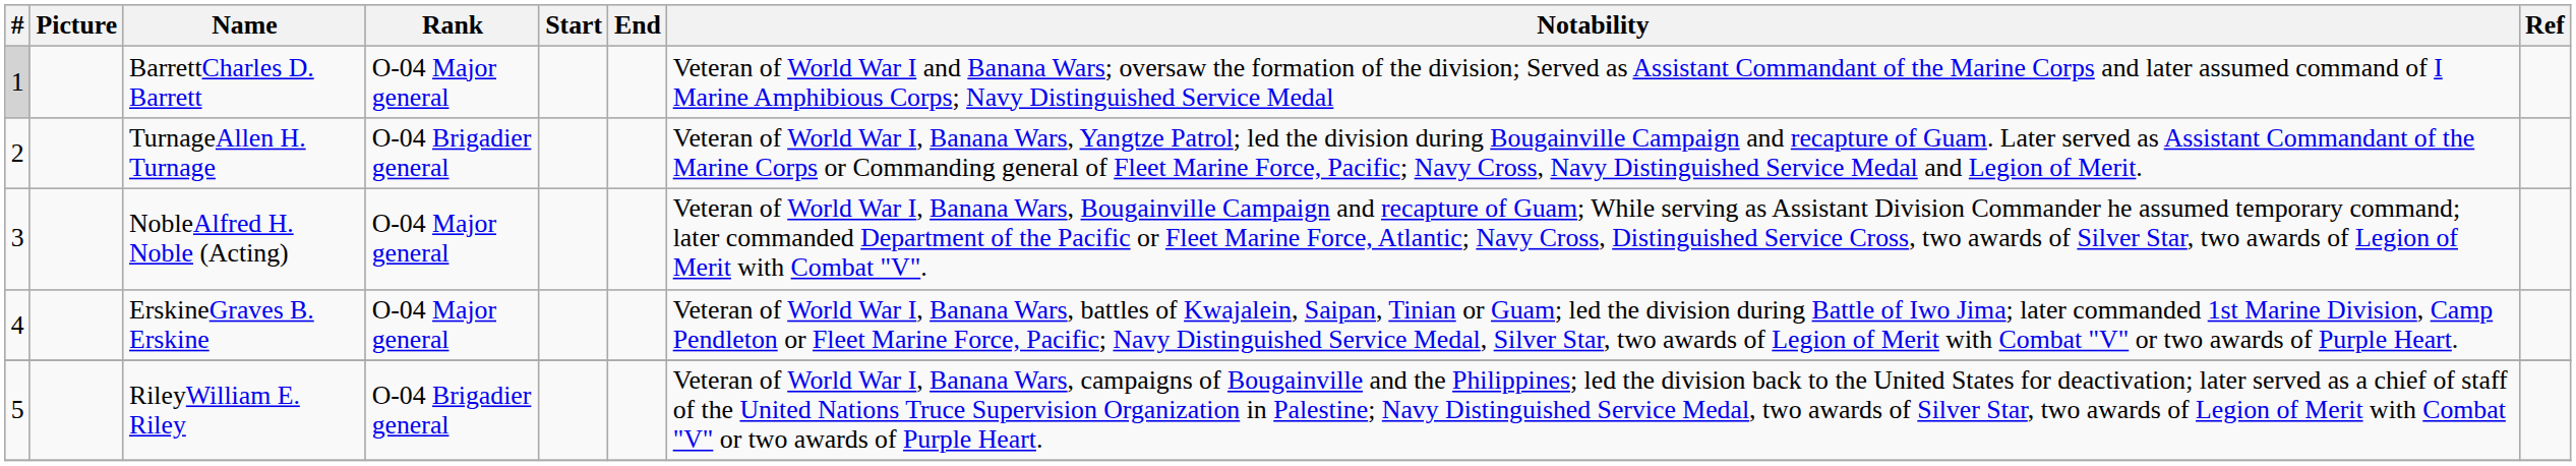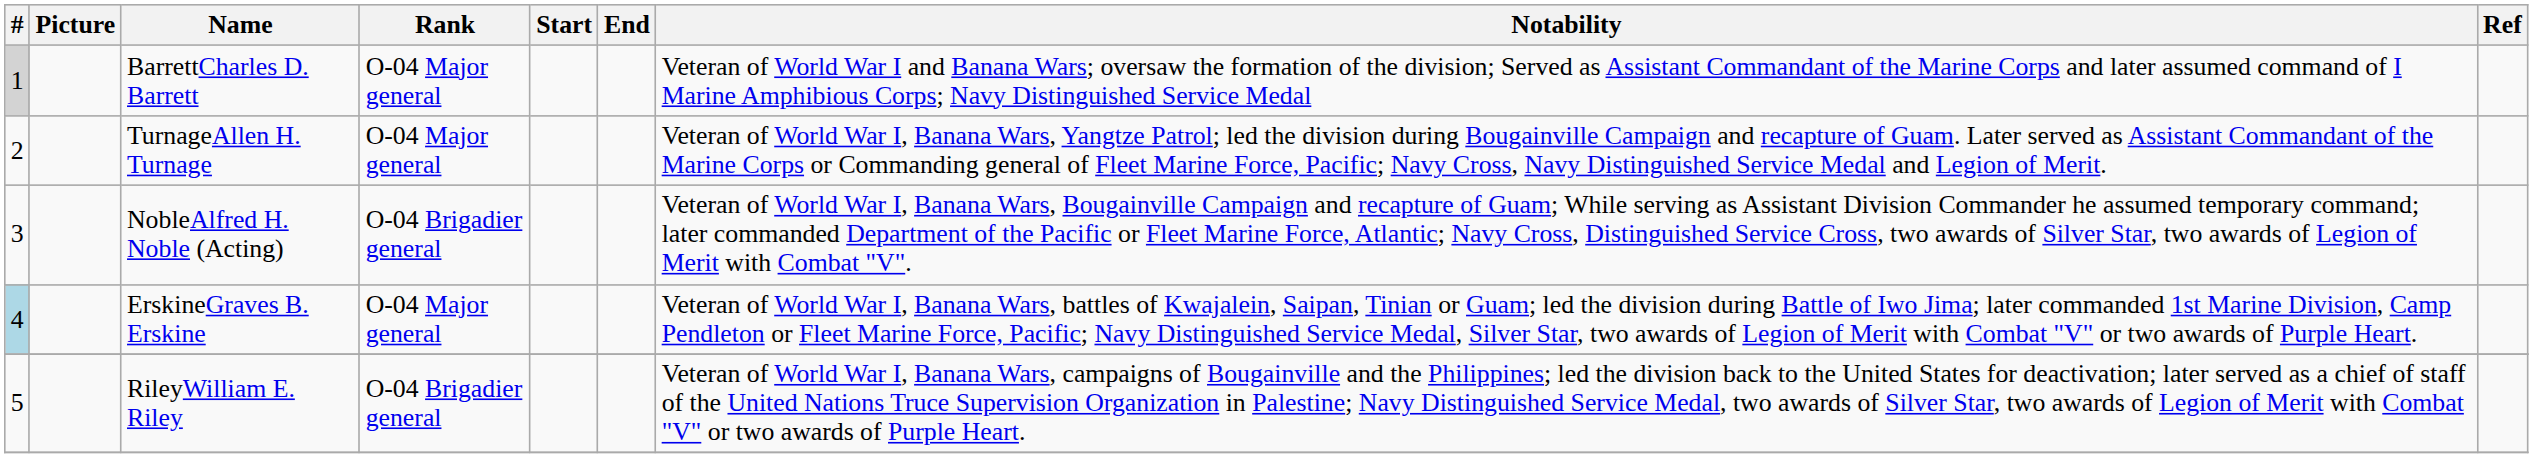TurnageAllen H. Turnage | Rank: O-04 Brigadier general -> O-04 Major general
NobleAlfred H. Noble (Acting) | Rank: O-04 Major general -> O-04 Brigadier general
ErskineGraves B. Erskine | #: no background -> lightblue background
